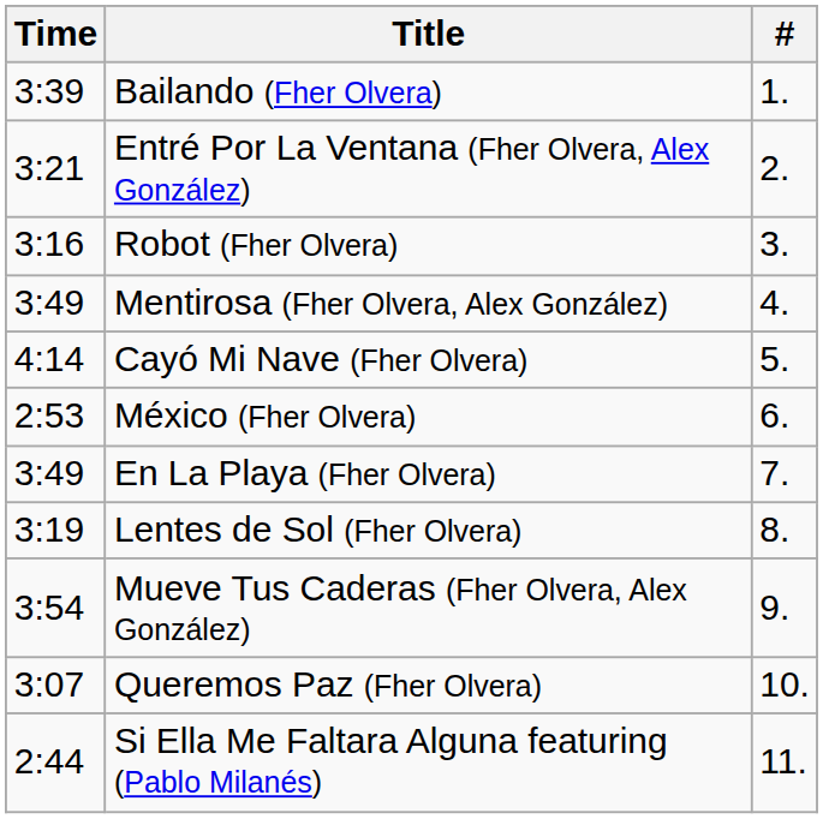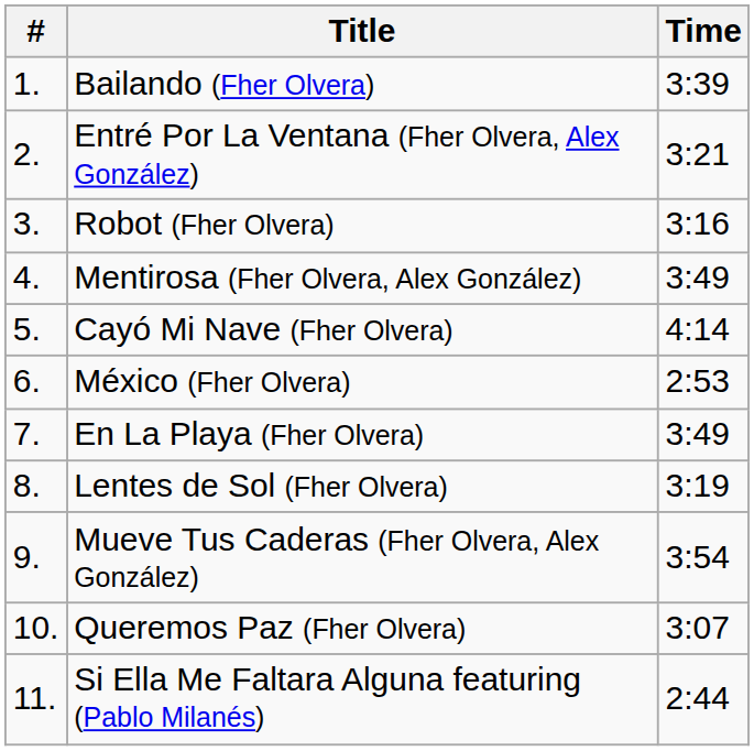columns swapped: # <-> Time
